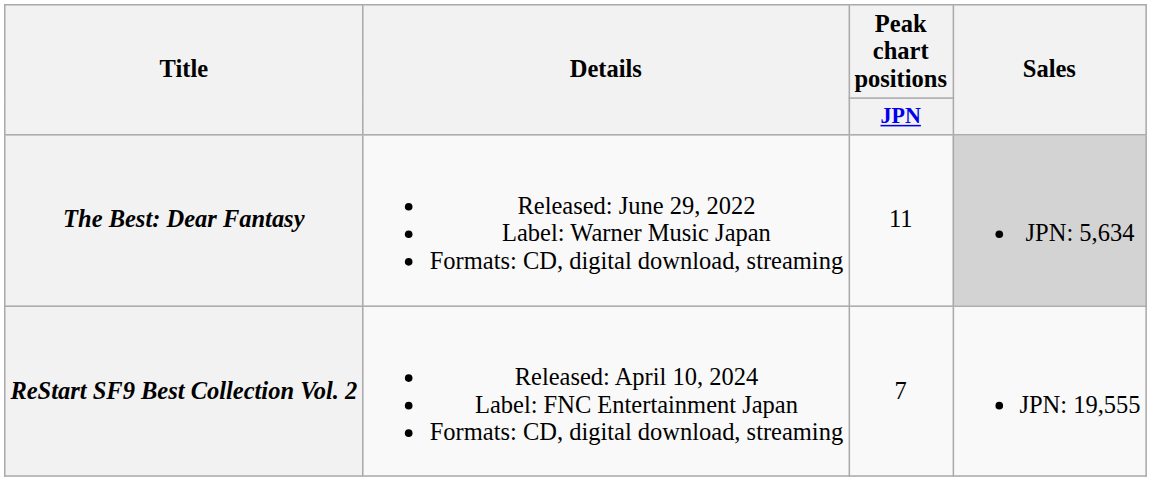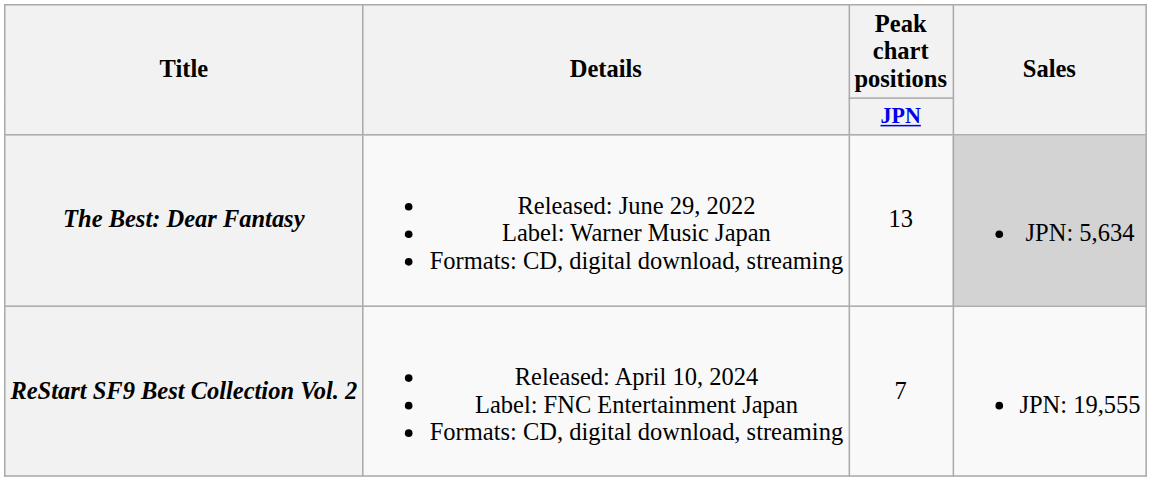The Best: Dear Fantasy | Peak chart positions / JPN: 11 -> 13
